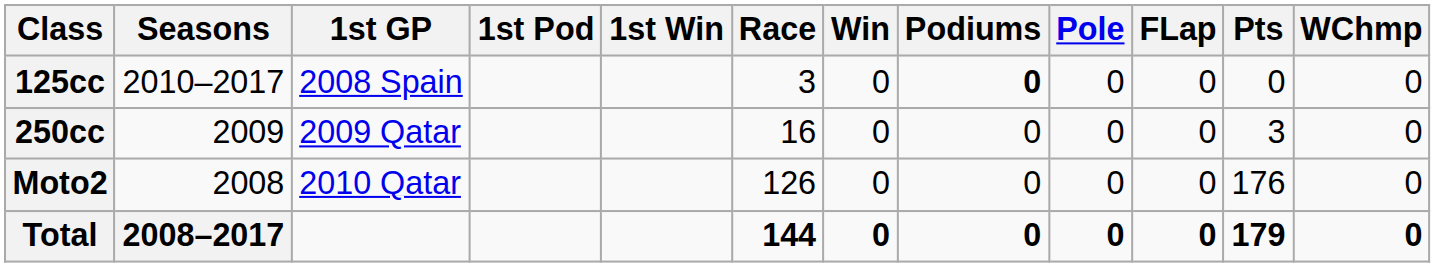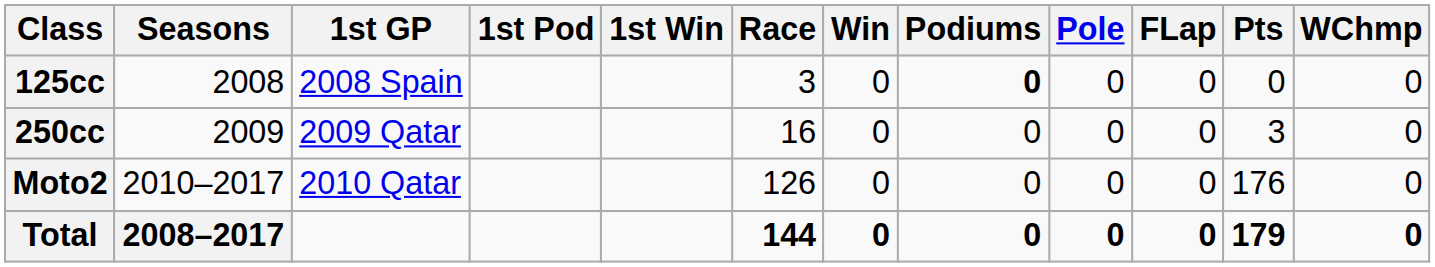125cc | Seasons: 2010–2017 -> 2008
Moto2 | Seasons: 2008 -> 2010–2017
